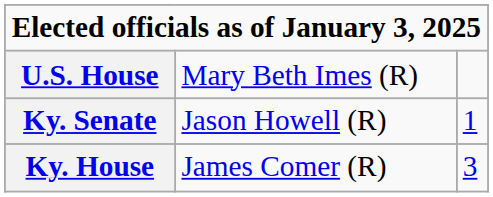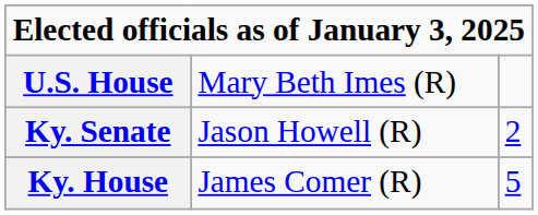Ky. Senate | column 3: 1 -> 2
Ky. House | column 3: 3 -> 5
